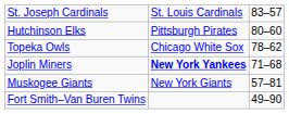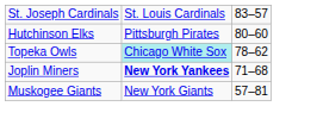Topeka Owls | column 2: no background -> paleturquoise background
- row: Fort Smith–Van Buren Twins | 49–90
